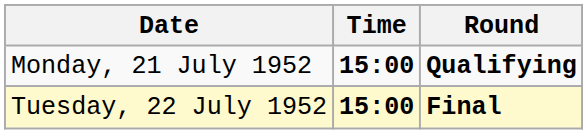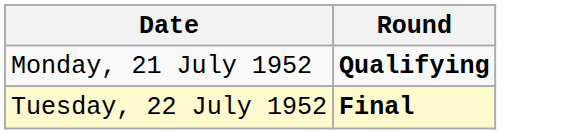- column: Time | 15:00 | 15:00
